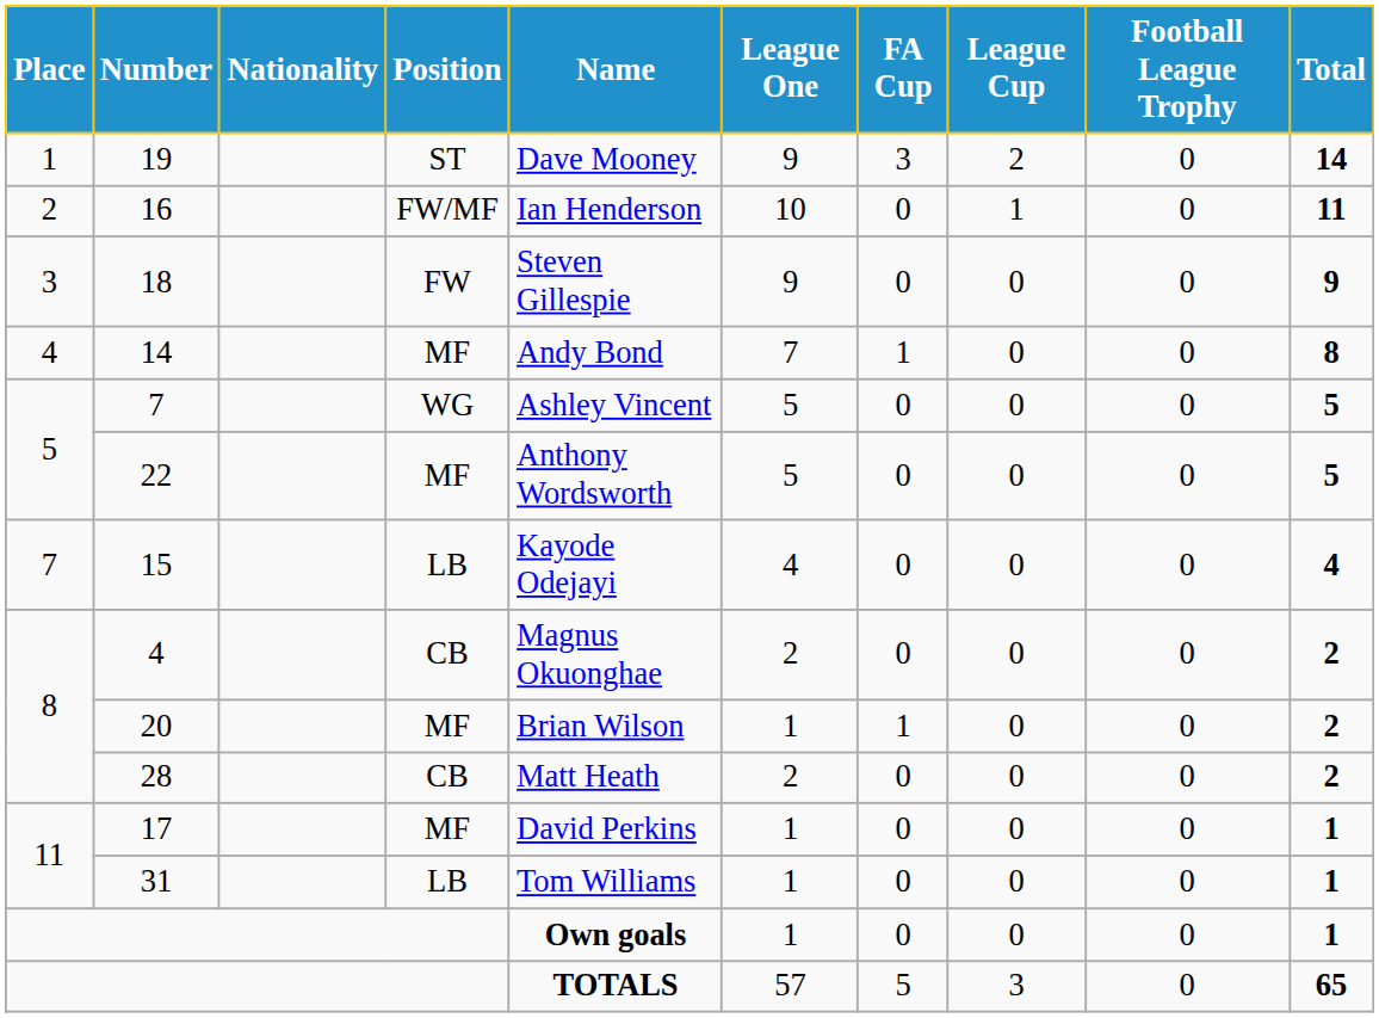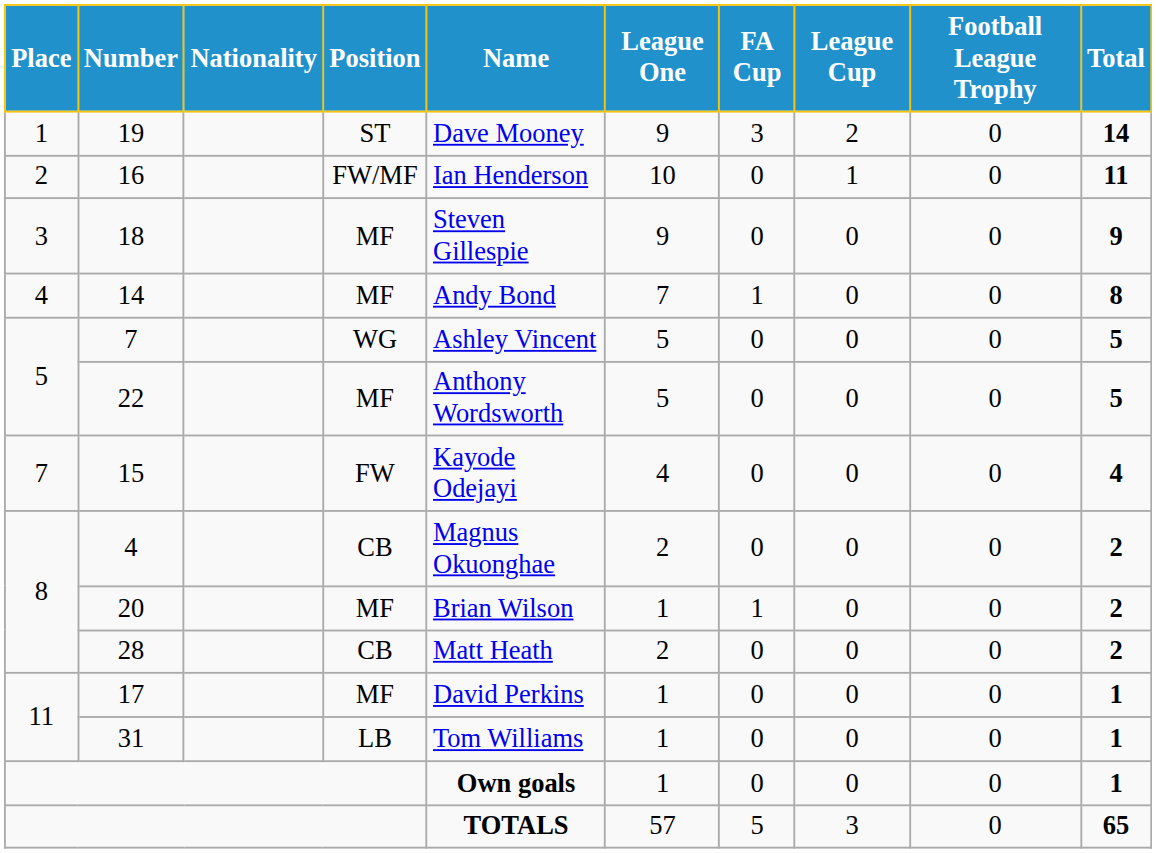18 | Position: FW -> MF
15 | Position: LB -> FW
